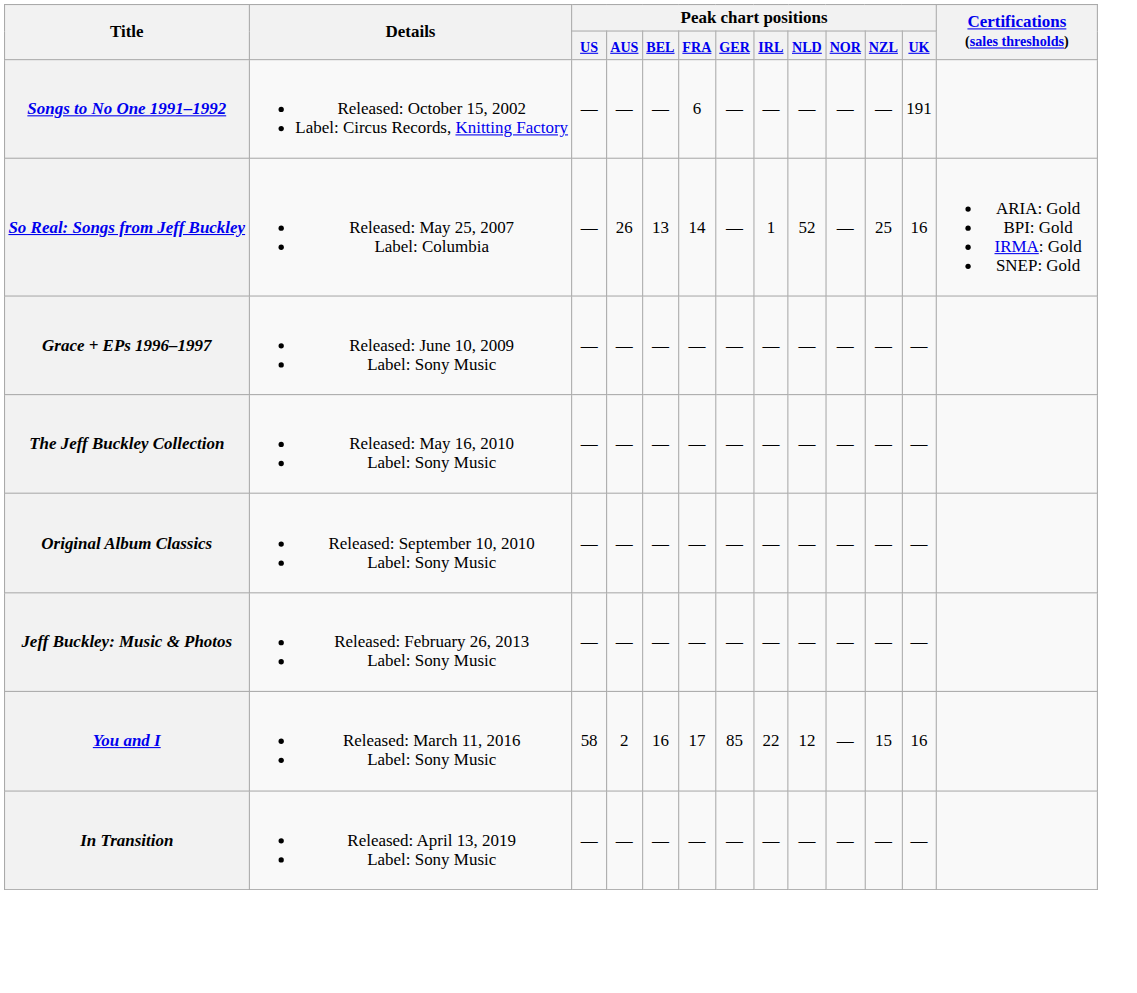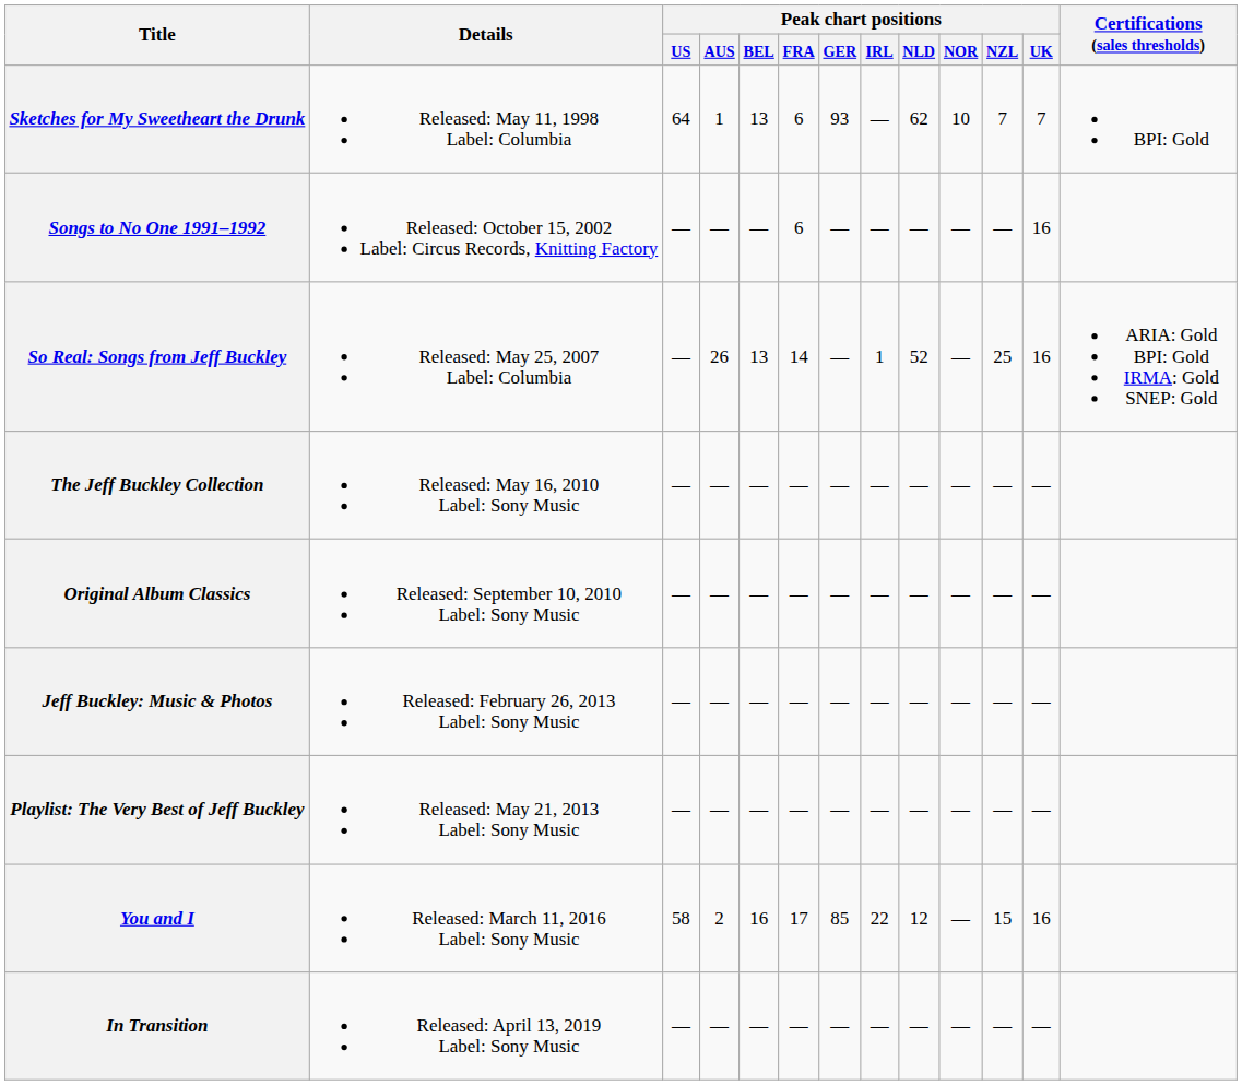+ row: Sketches for My Sweetheart the Drunk | Released: May 11, 1998 Label: Columbia | 64 | 1 | 13 | 6 | 93 | — | 62 | 10 | 7 | 7 | BPI: Gold
Songs to No One 1991–1992 | Peak chart positions / UK: 191 -> 16
- row: Grace + EPs 1996–1997 | Released: June 10, 2009 Label: Sony Music | — | — | — | — | — | — | — | — | — | —
+ row: Playlist: The Very Best of Jeff Buckley | Released: May 21, 2013 Label: Sony Music | — | — | — | — | — | — | — | — | — | —
